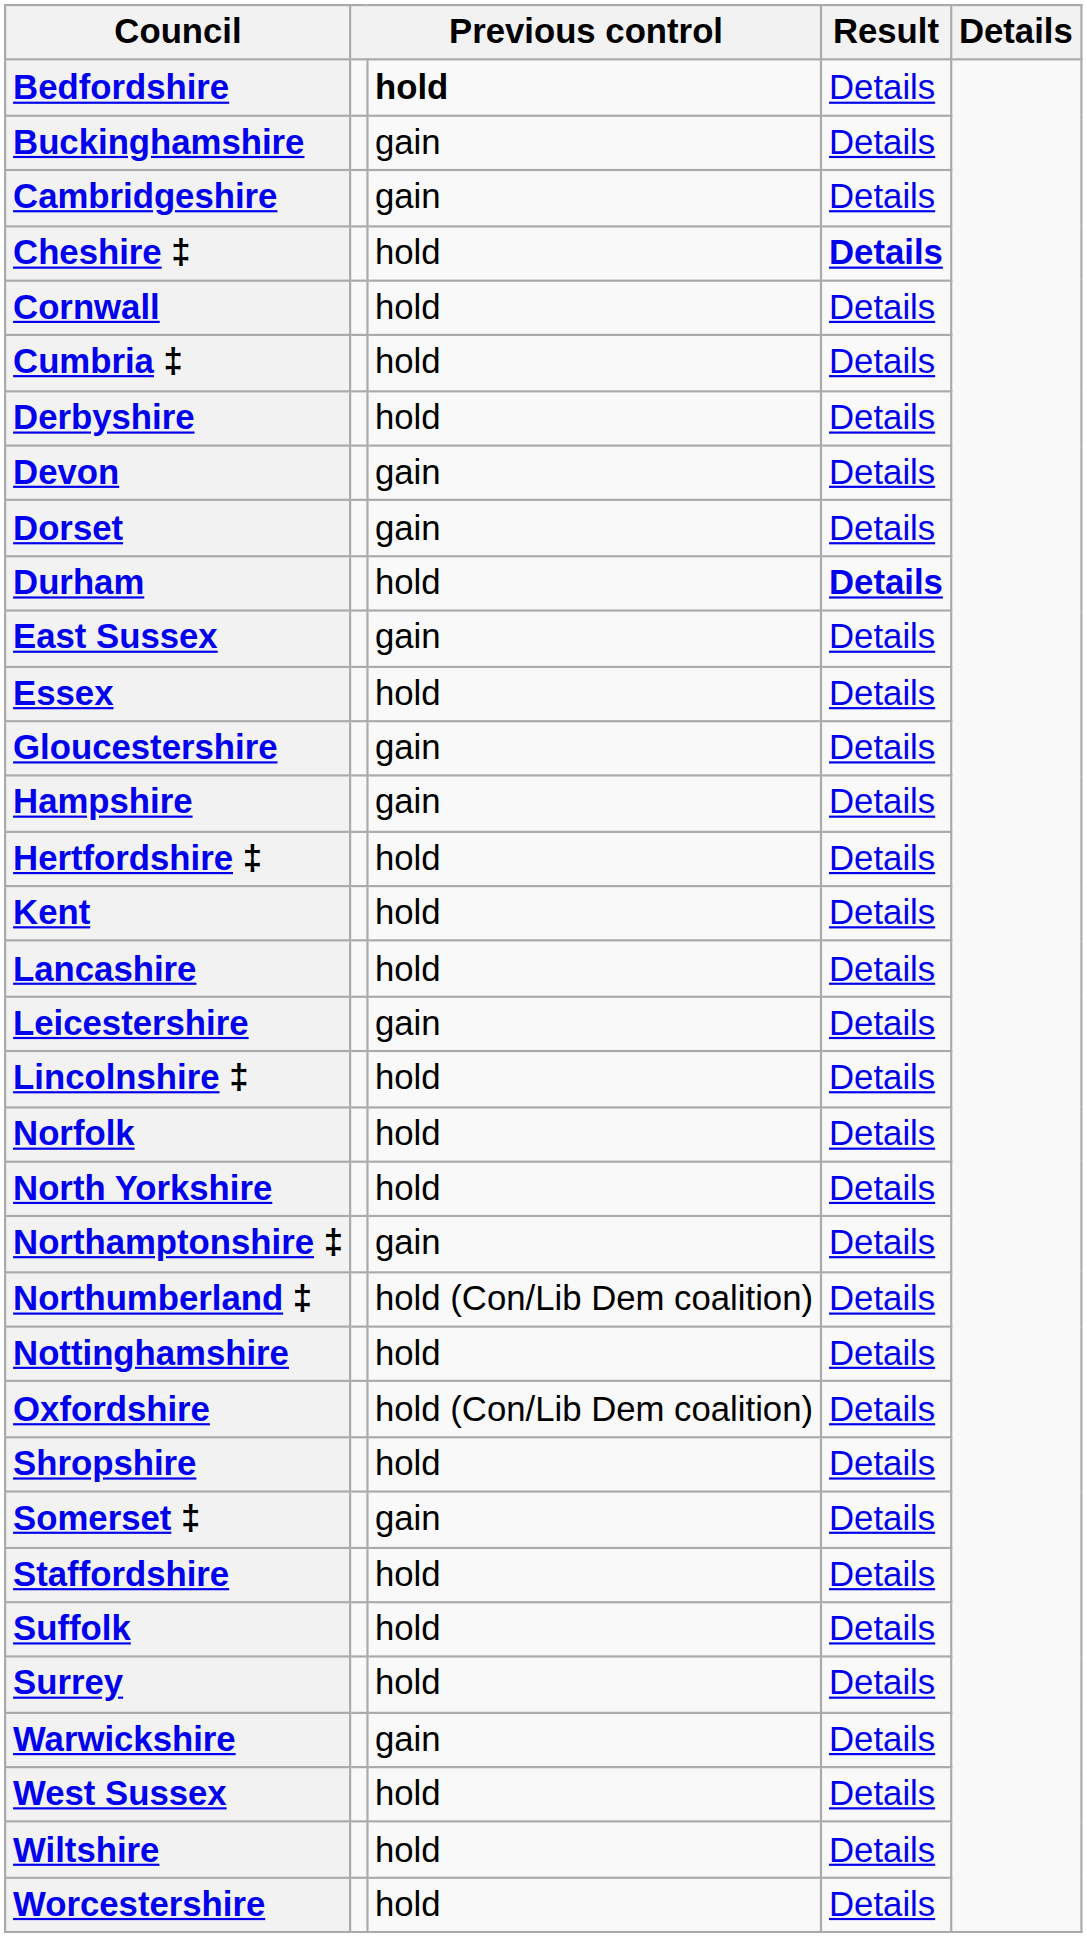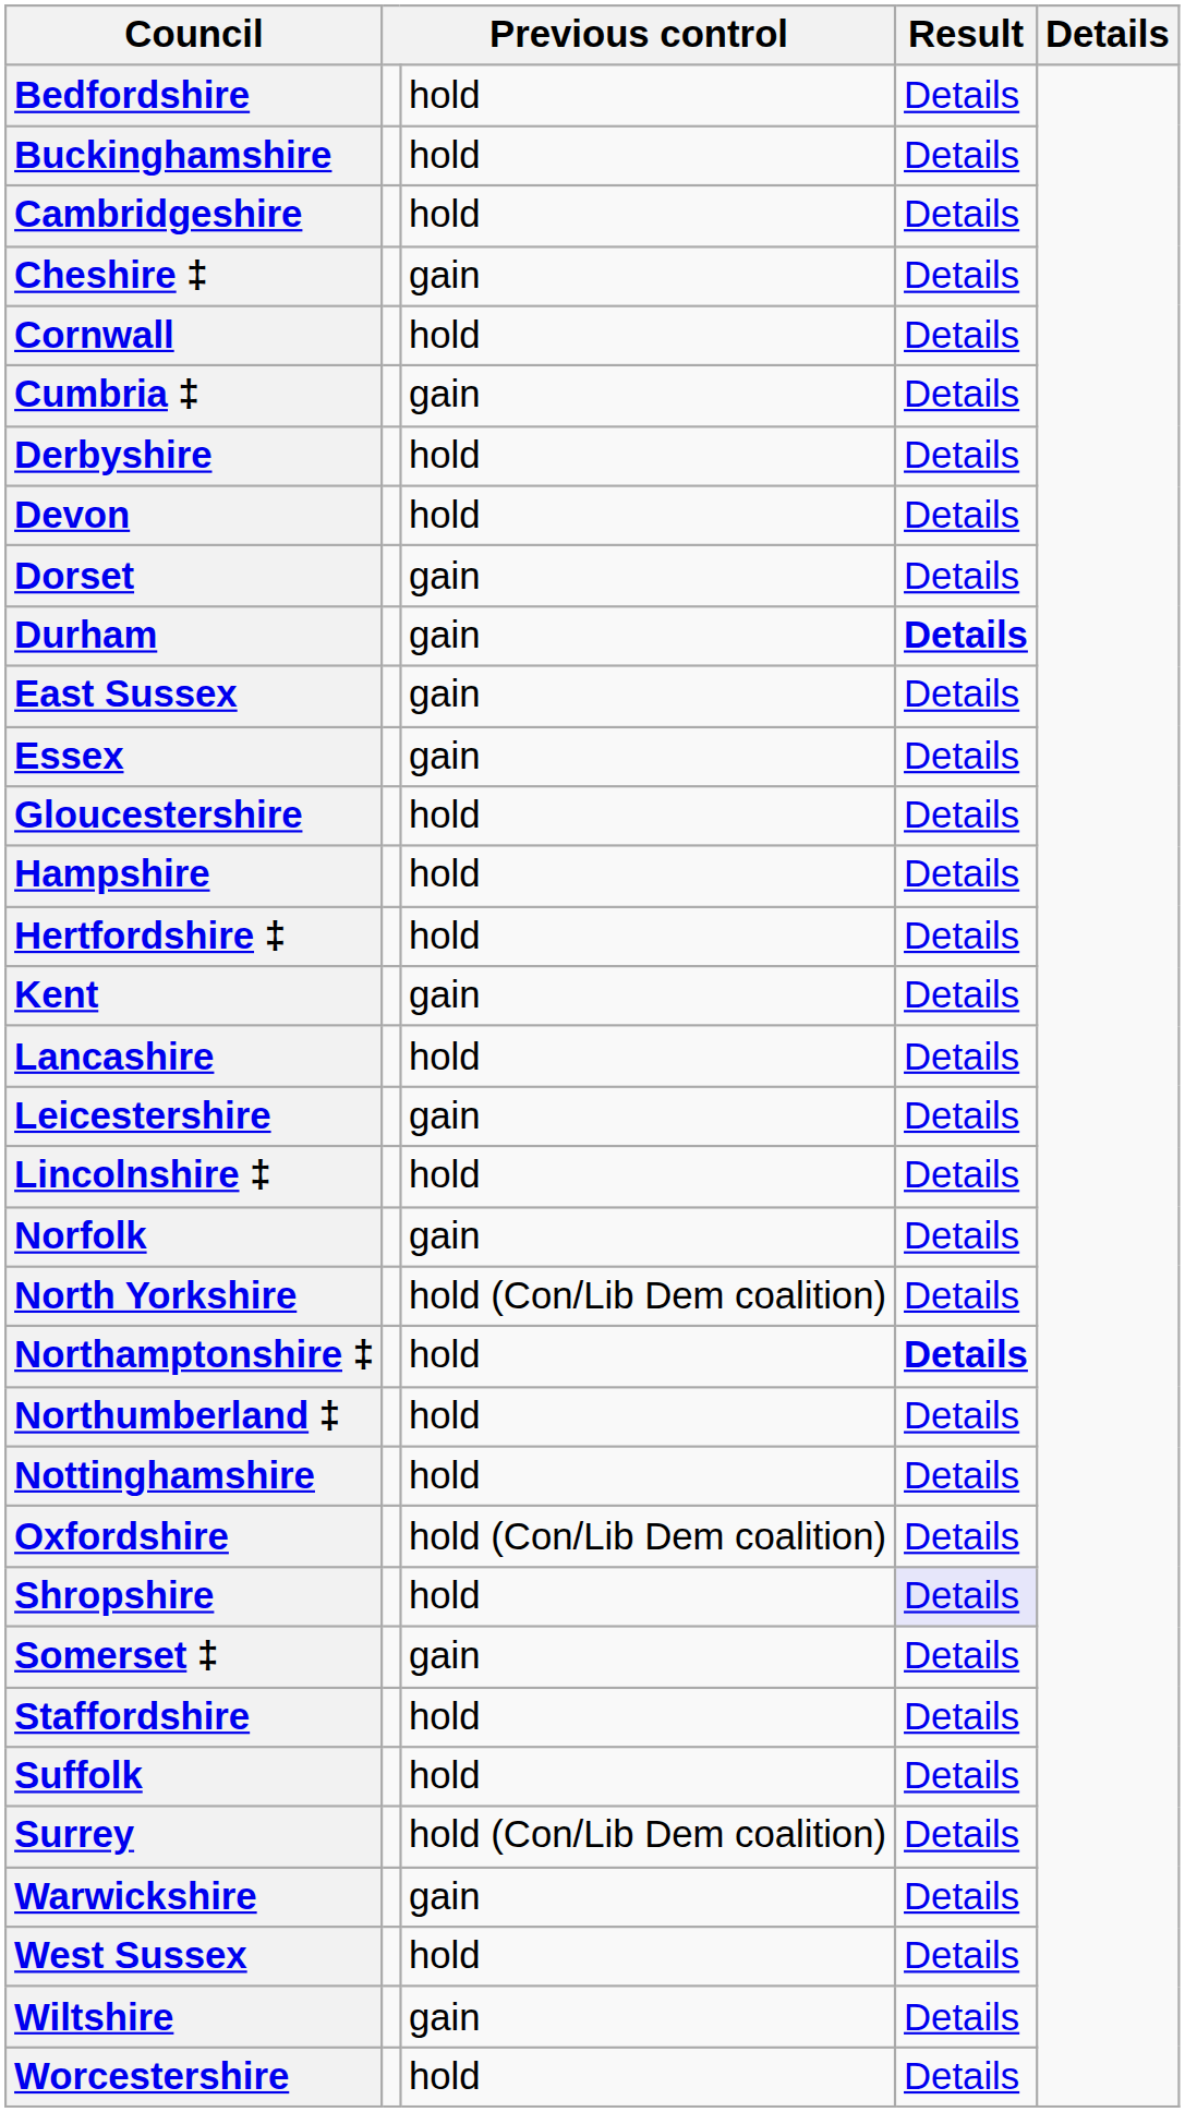Bedfordshire | column 3: bold -> normal
Buckinghamshire | column 3: gain -> hold
Cambridgeshire | column 3: gain -> hold
Cheshire ‡ | column 3: hold -> gain
Cheshire ‡ | column 4: bold -> normal
Cumbria ‡ | column 3: hold -> gain
Devon | column 3: gain -> hold
Durham | column 3: hold -> gain
Essex | column 3: hold -> gain
Gloucestershire | column 3: gain -> hold
Hampshire | column 3: gain -> hold
Kent | column 3: hold -> gain
Norfolk | column 3: hold -> gain
North Yorkshire | column 3: hold -> hold (Con/Lib Dem coalition)
Northamptonshire ‡ | column 3: gain -> hold
Northamptonshire ‡ | column 4: normal -> bold
Northumberland ‡ | column 3: hold (Con/Lib Dem coalition) -> hold
Shropshire | column 4: no background -> lavender background
Surrey | column 3: hold -> hold (Con/Lib Dem coalition)
Wiltshire | column 3: hold -> gain
